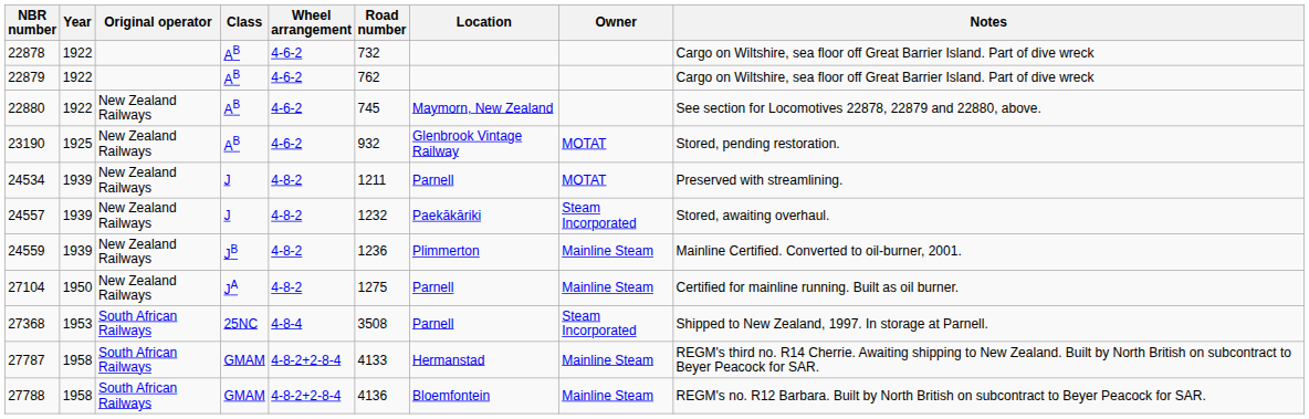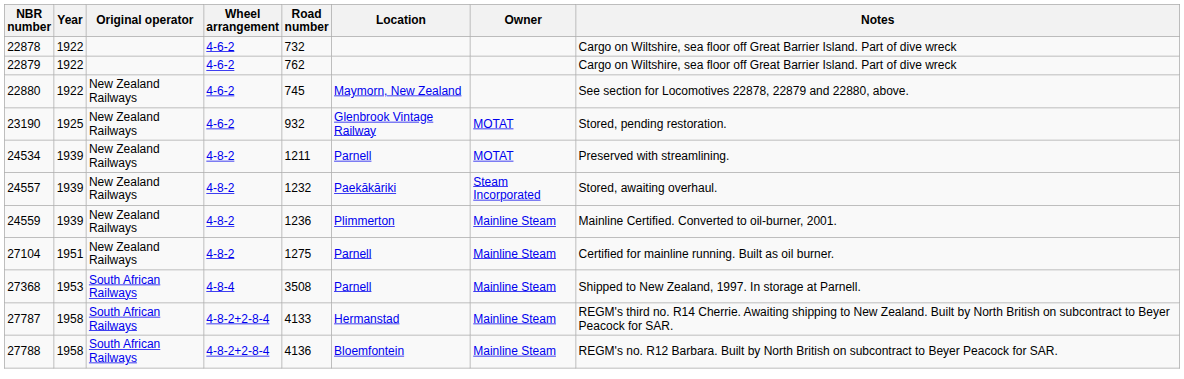- column: Class | AB | AB | AB | AB | J | J | JB | JA | 25NC | GMAM | GMAM
27104 | Year: 1950 -> 1951
27368 | Owner: Steam Incorporated -> Mainline Steam
